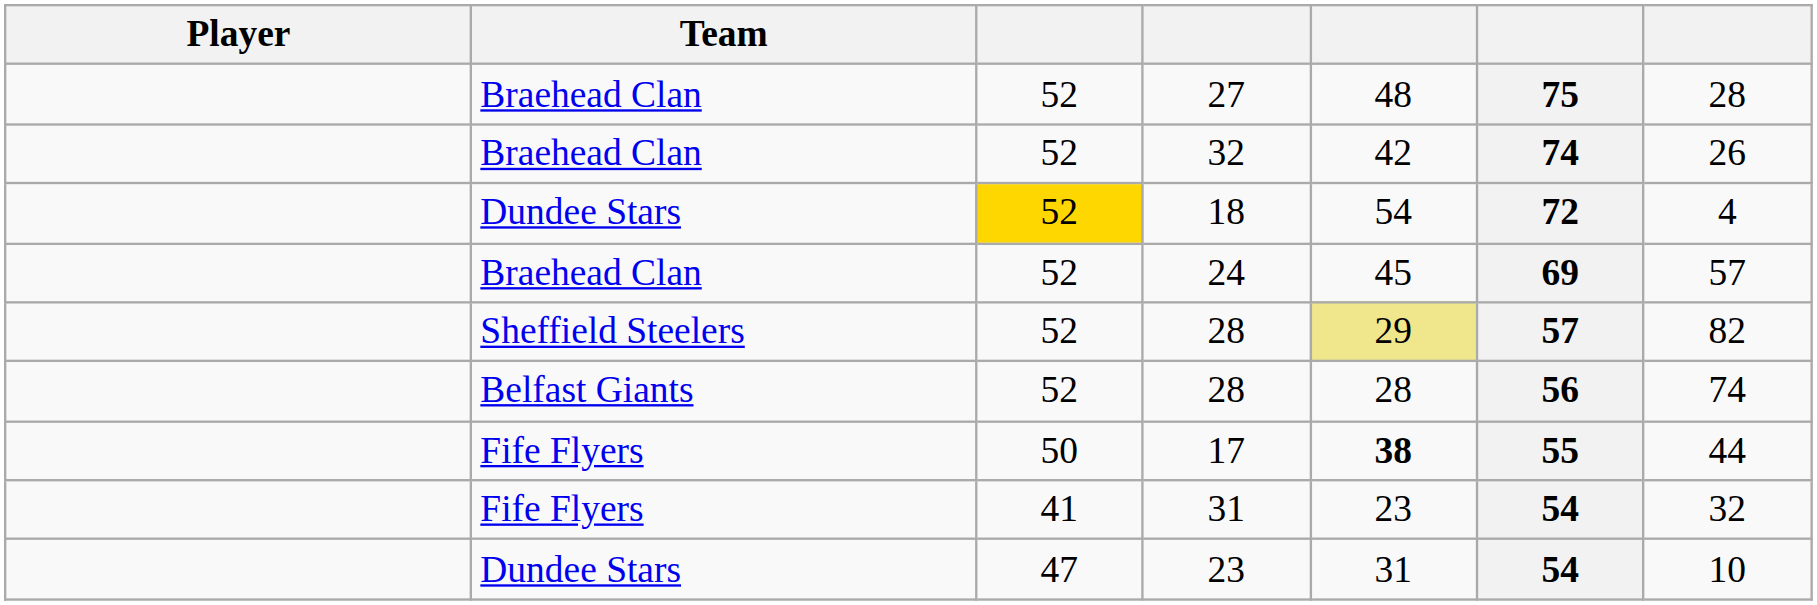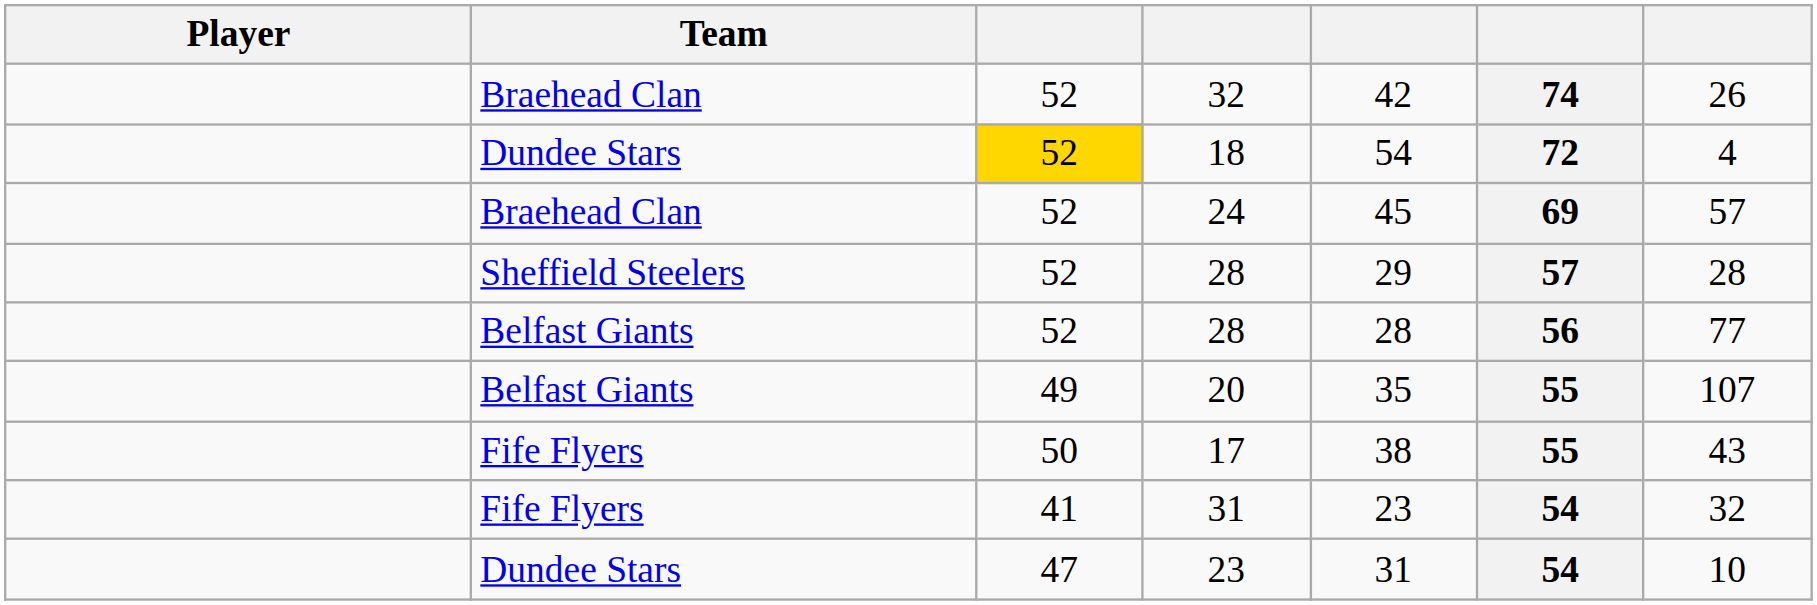- row: Braehead Clan | 52 | 27 | 48 | 75 | 28
Sheffield Steelers / 28 | column 5: khaki background -> no background
Sheffield Steelers / 28 | column 7: 82 -> 28
Belfast Giants / 28 | column 7: 74 -> 77
+ row: Belfast Giants | 49 | 20 | 35 | 55 | 107
17 | column 5: bold -> normal
17 | column 7: 44 -> 43
